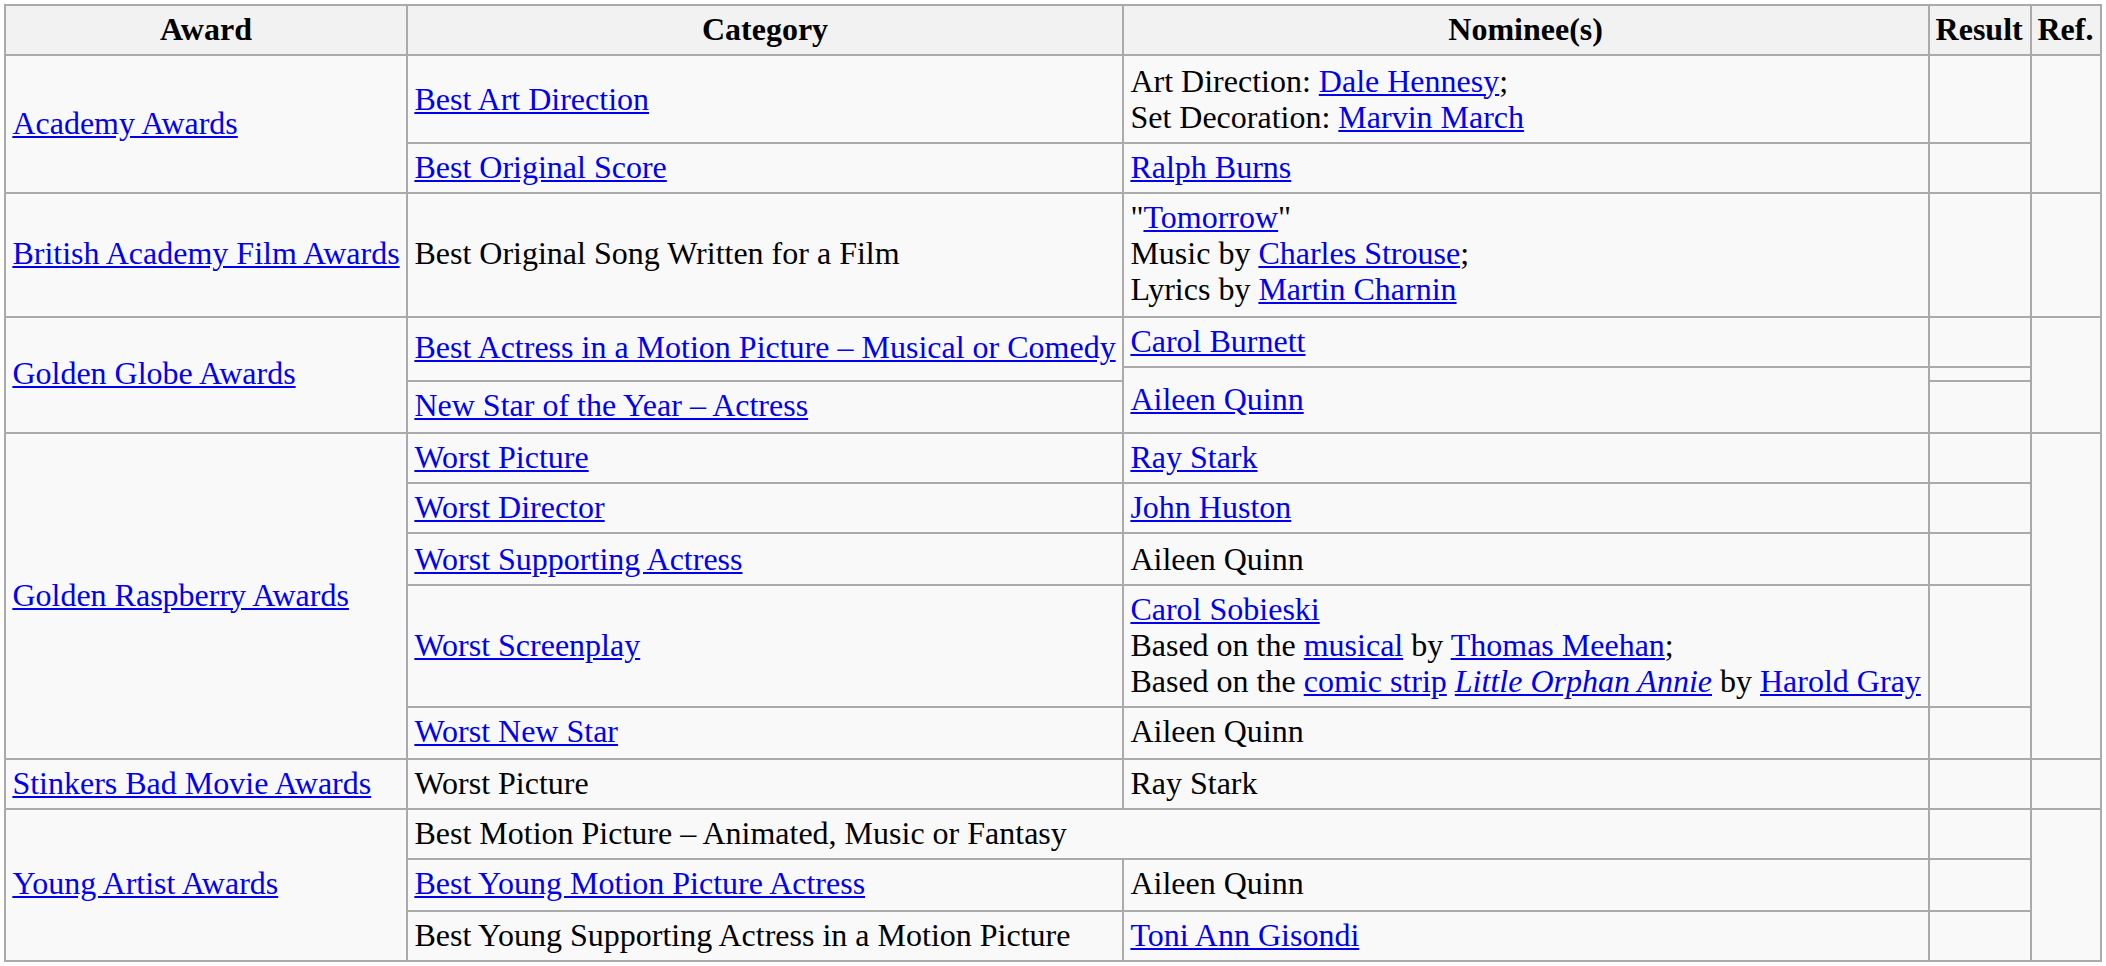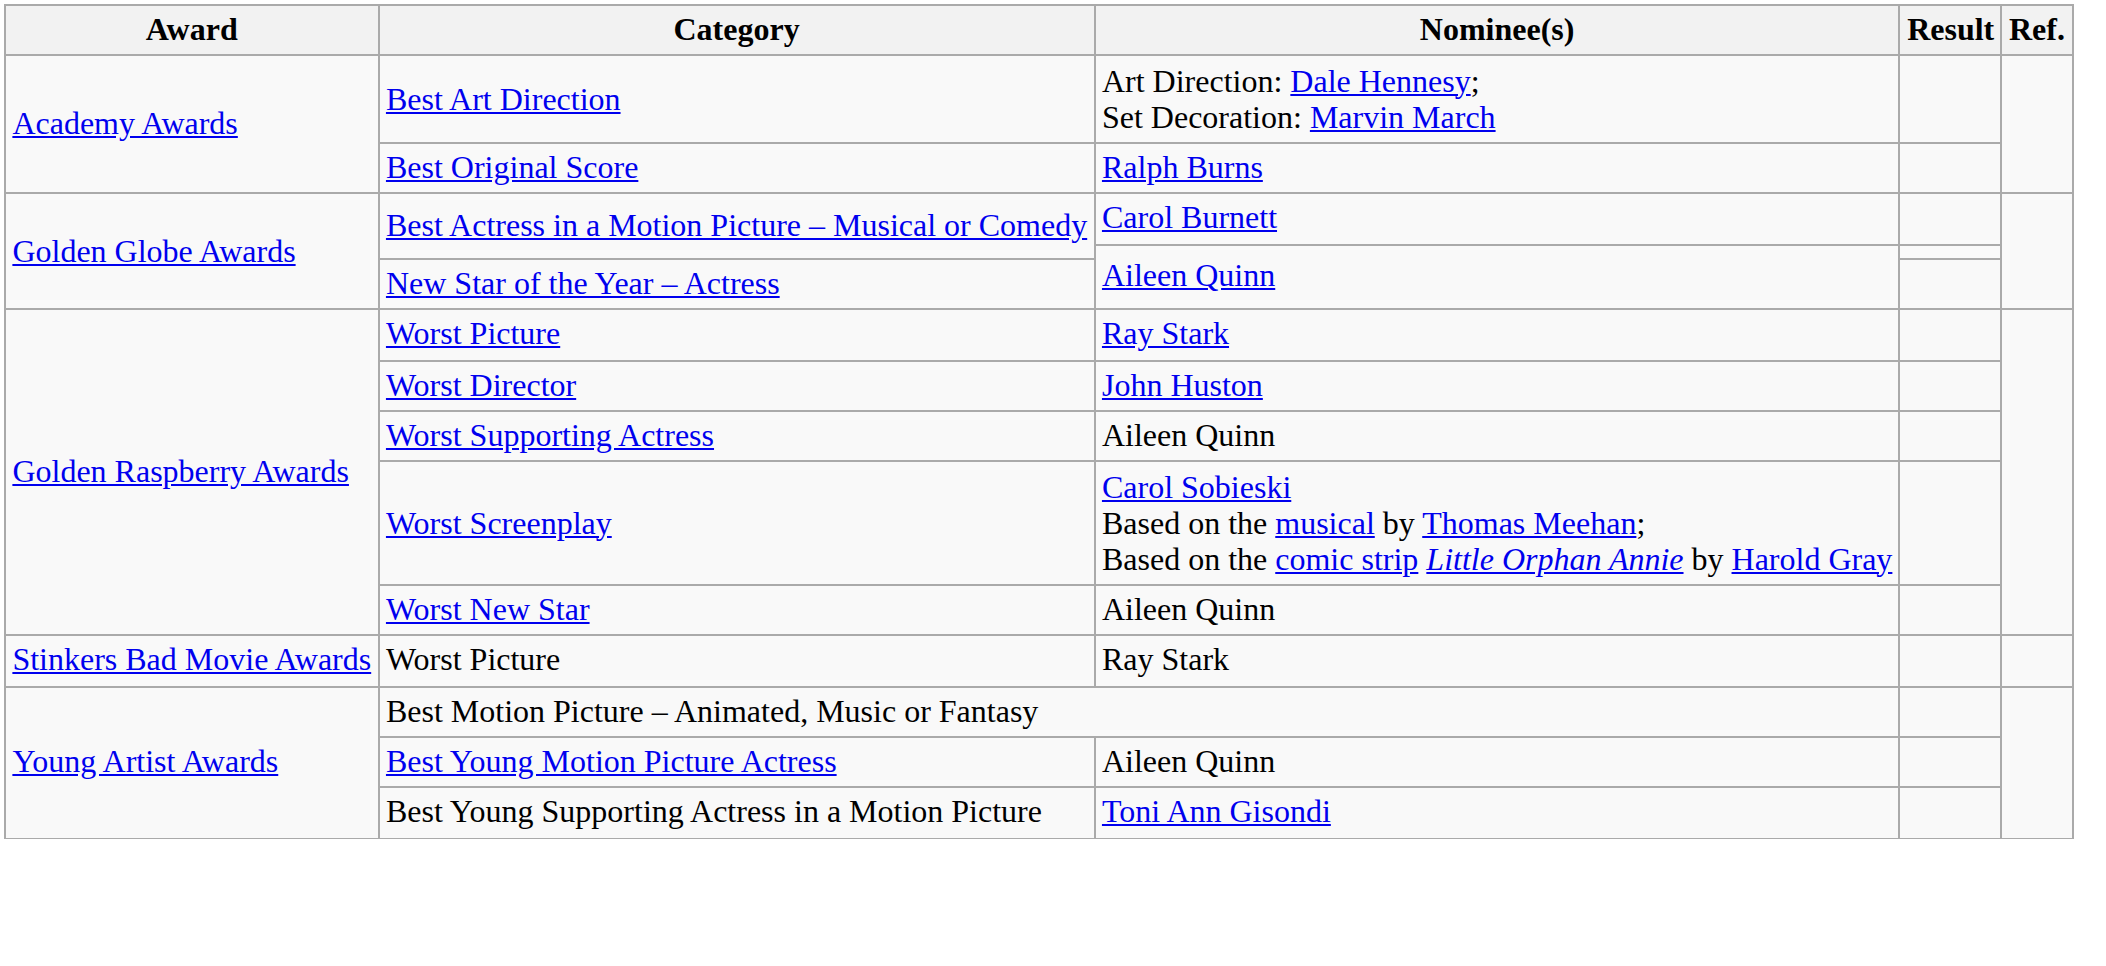- row: British Academy Film Awards | Best Original Song Written for a Film | "Tomorrow" Music by Charles Strouse; Lyrics by Martin Charnin
